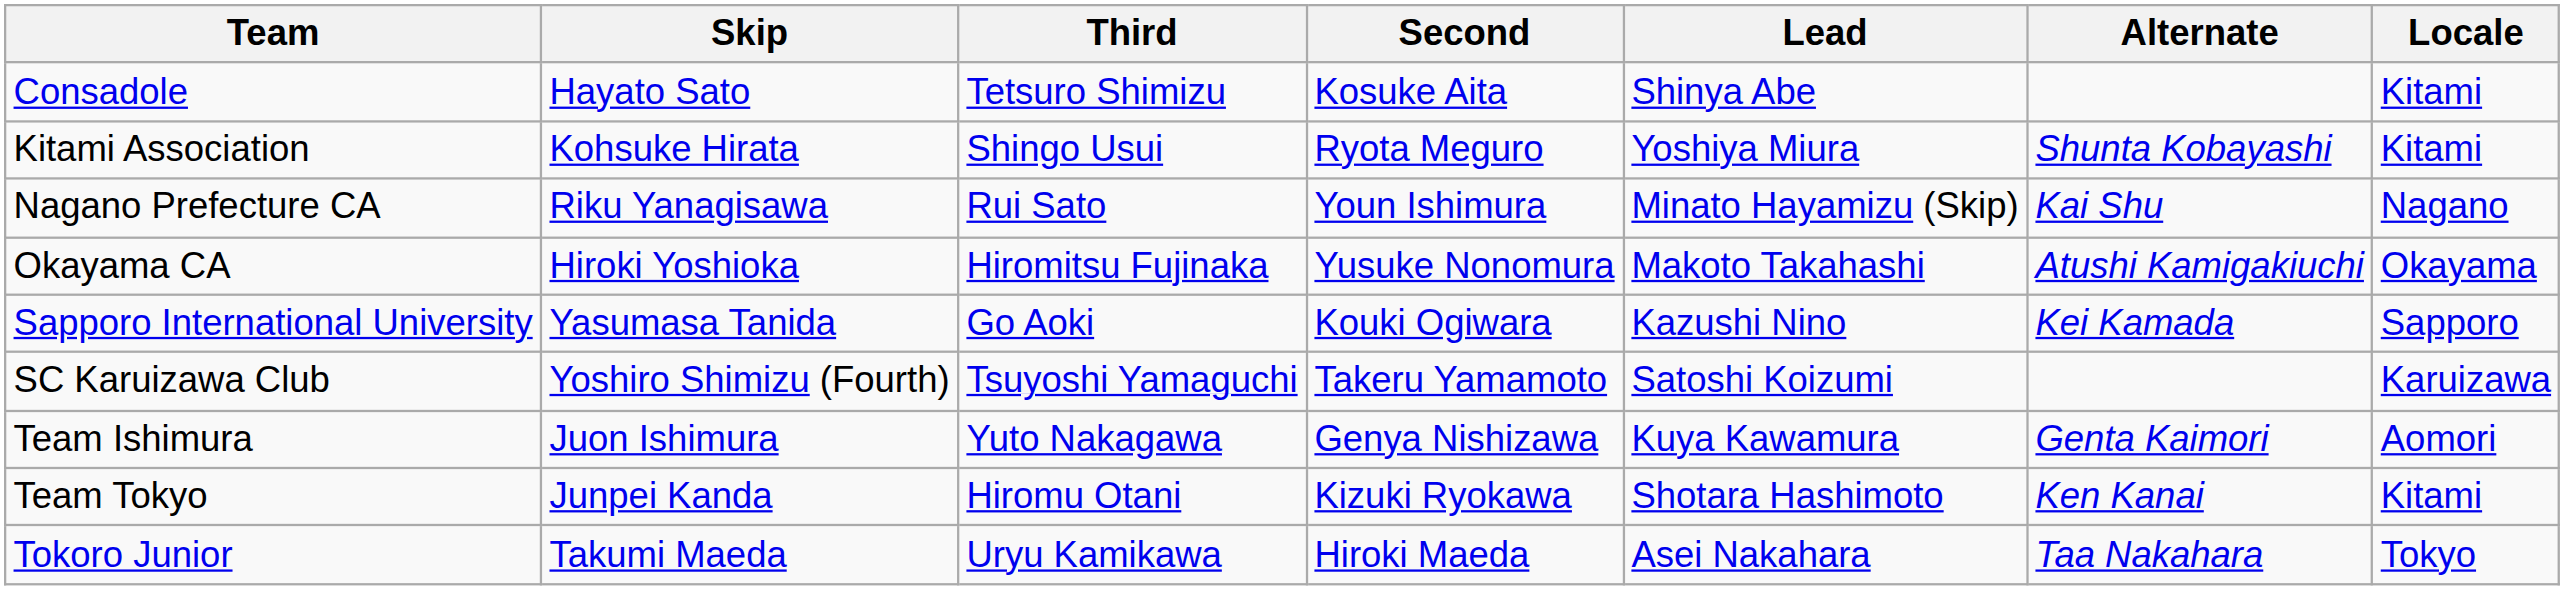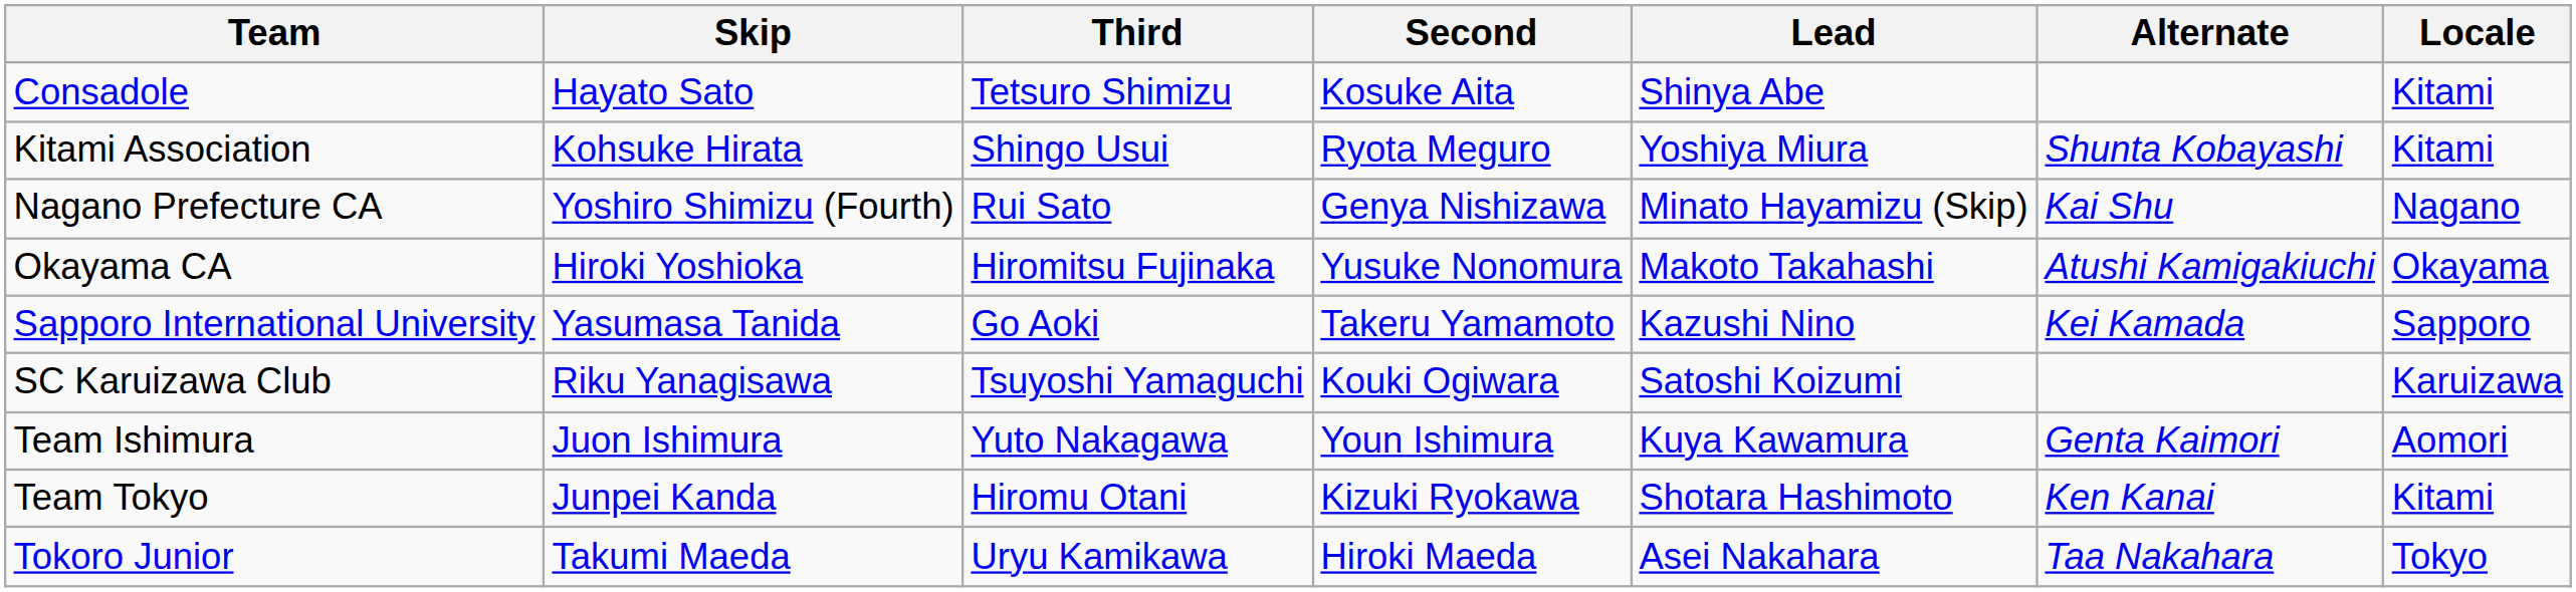Nagano Prefecture CA | Skip: Riku Yanagisawa -> Yoshiro Shimizu (Fourth)
Nagano Prefecture CA | Second: Youn Ishimura -> Genya Nishizawa
Sapporo International University | Second: Kouki Ogiwara -> Takeru Yamamoto
SC Karuizawa Club | Skip: Yoshiro Shimizu (Fourth) -> Riku Yanagisawa
SC Karuizawa Club | Second: Takeru Yamamoto -> Kouki Ogiwara
Team Ishimura | Second: Genya Nishizawa -> Youn Ishimura
